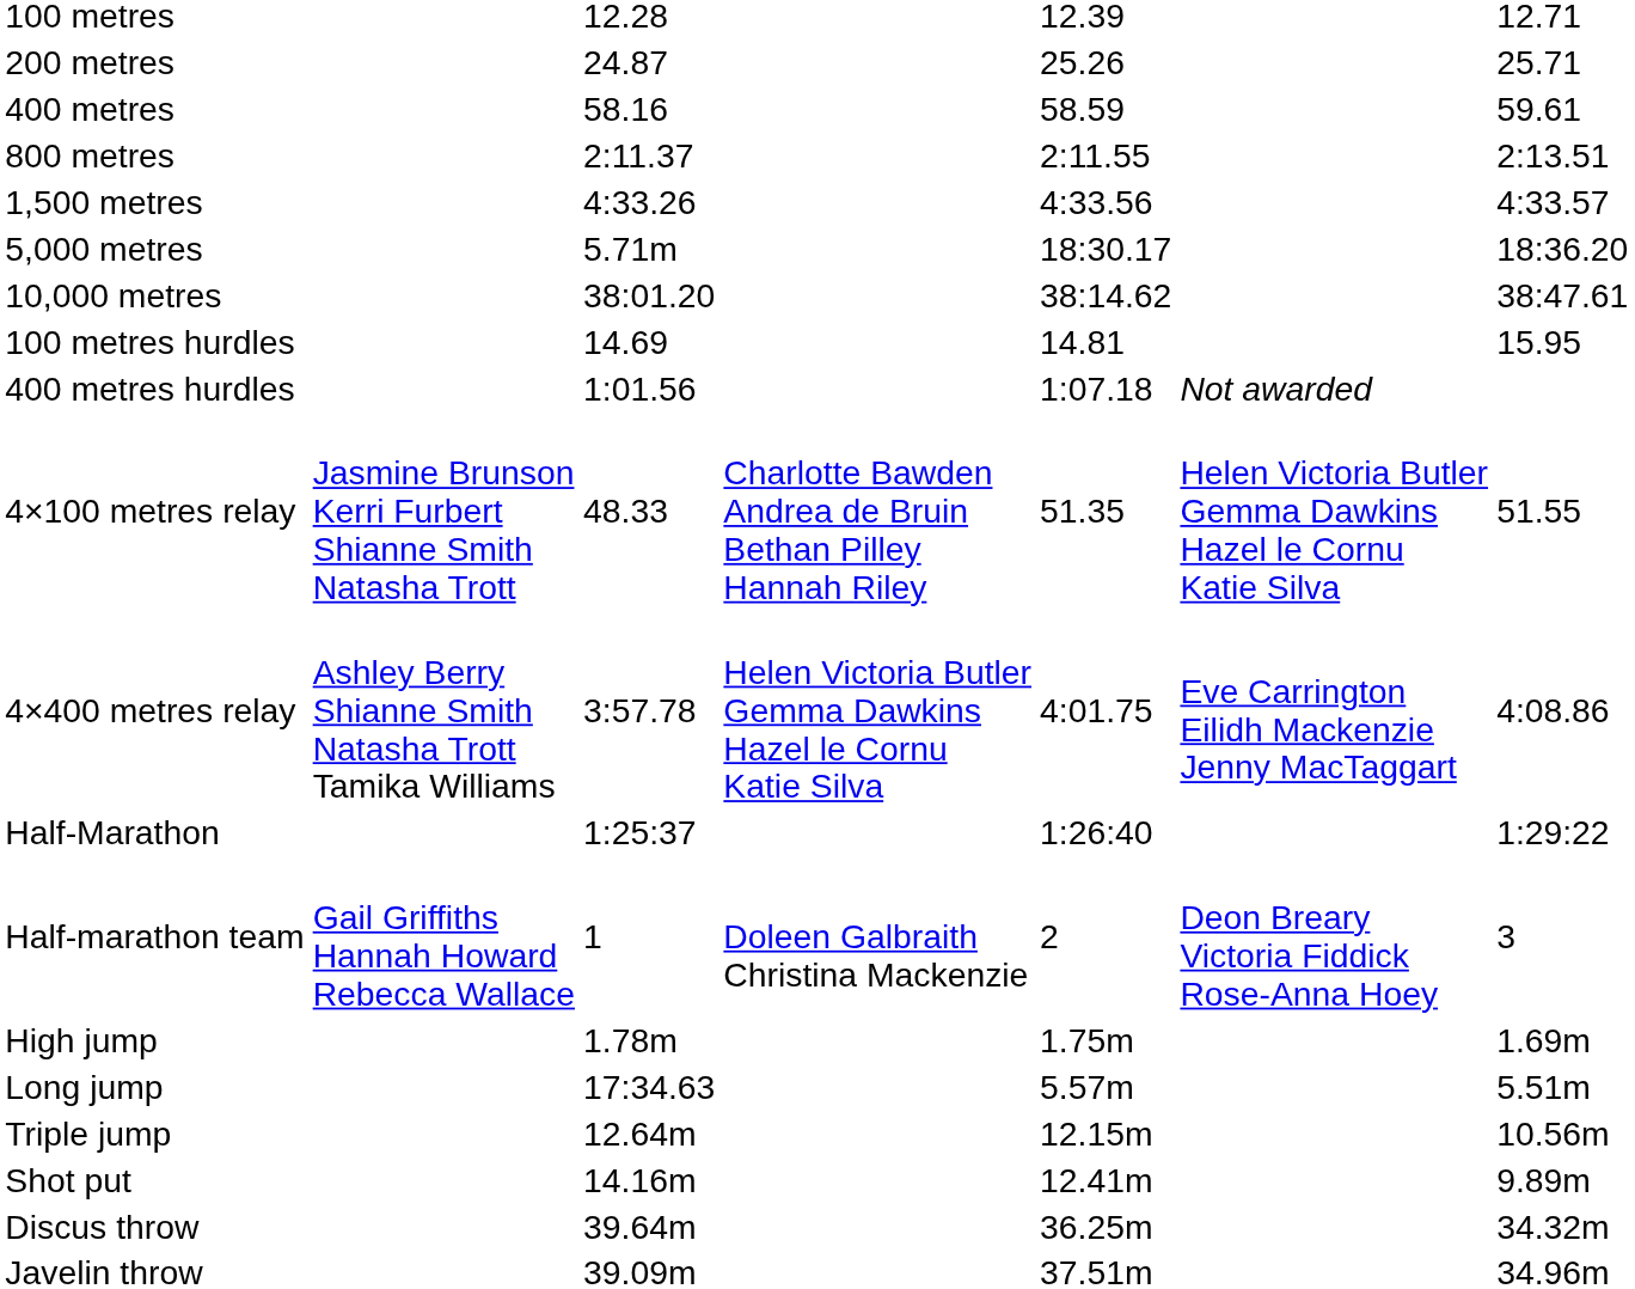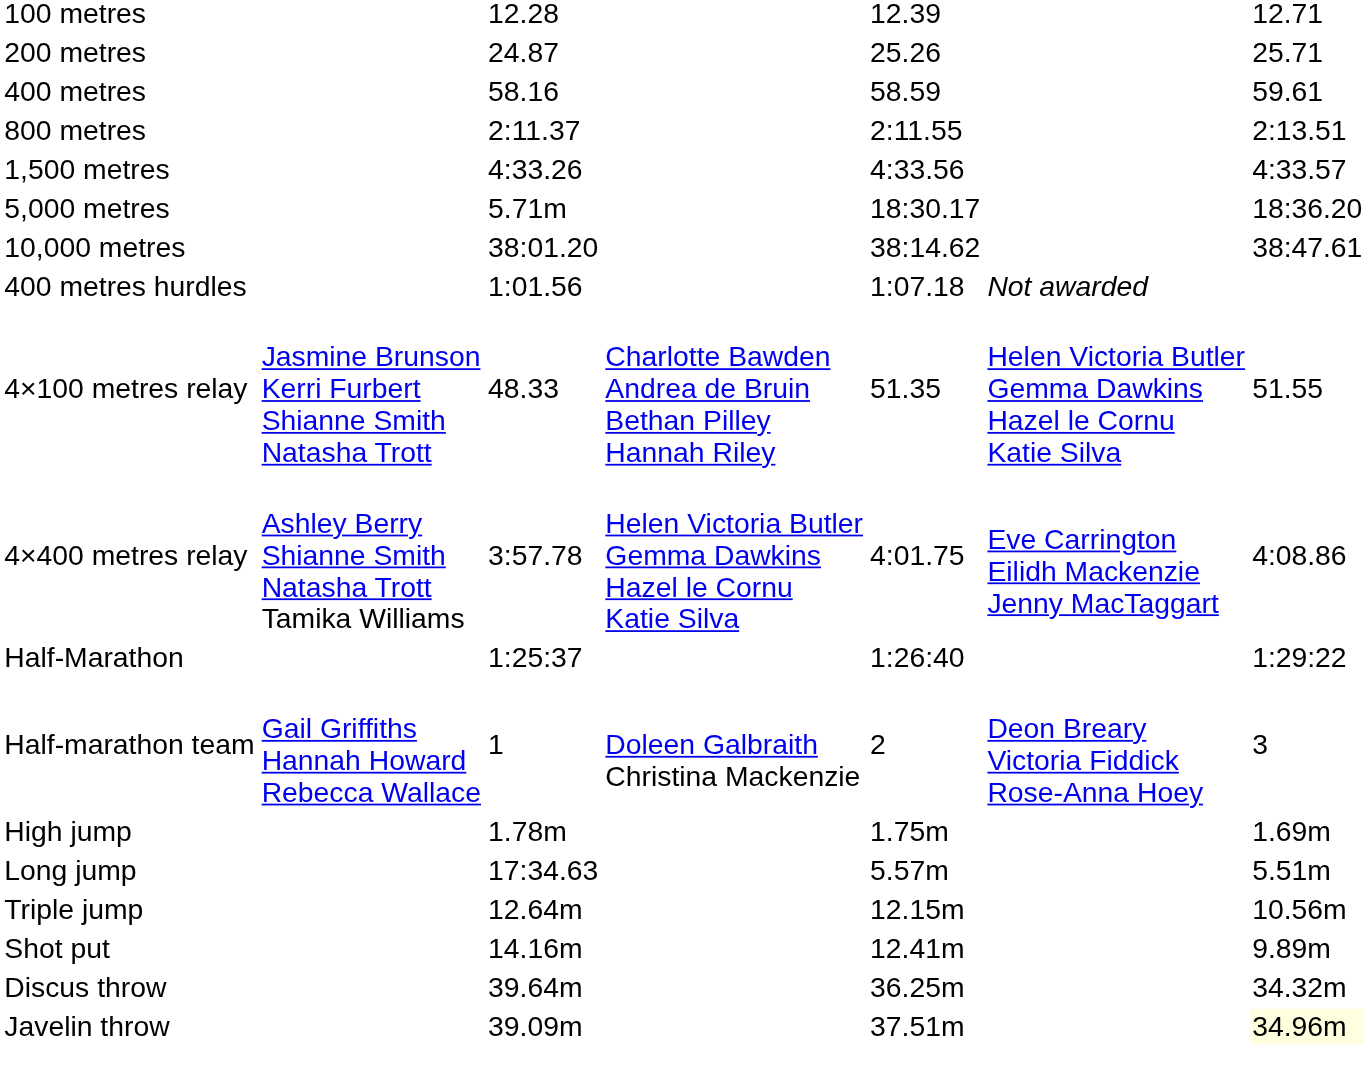- row: 100 metres hurdles | 14.69 | 14.81 | 15.95
Javelin throw | column 7: no background -> lightyellow background
